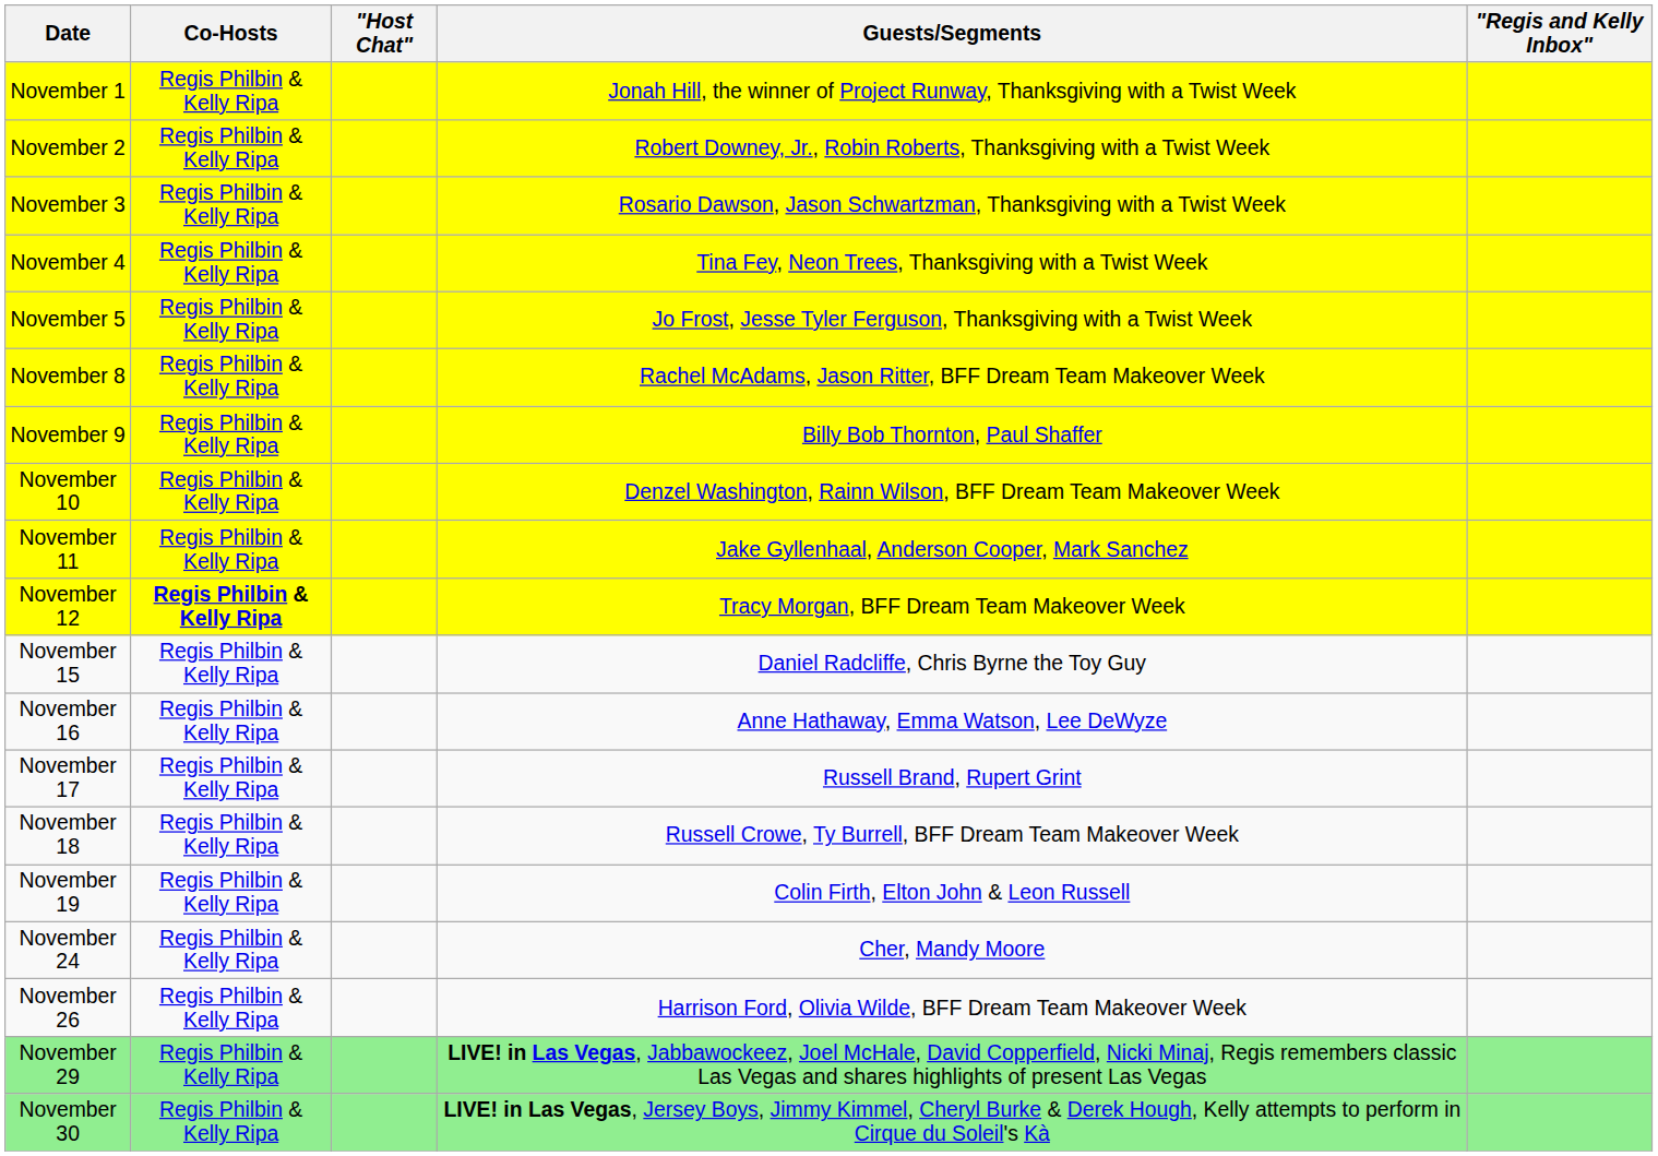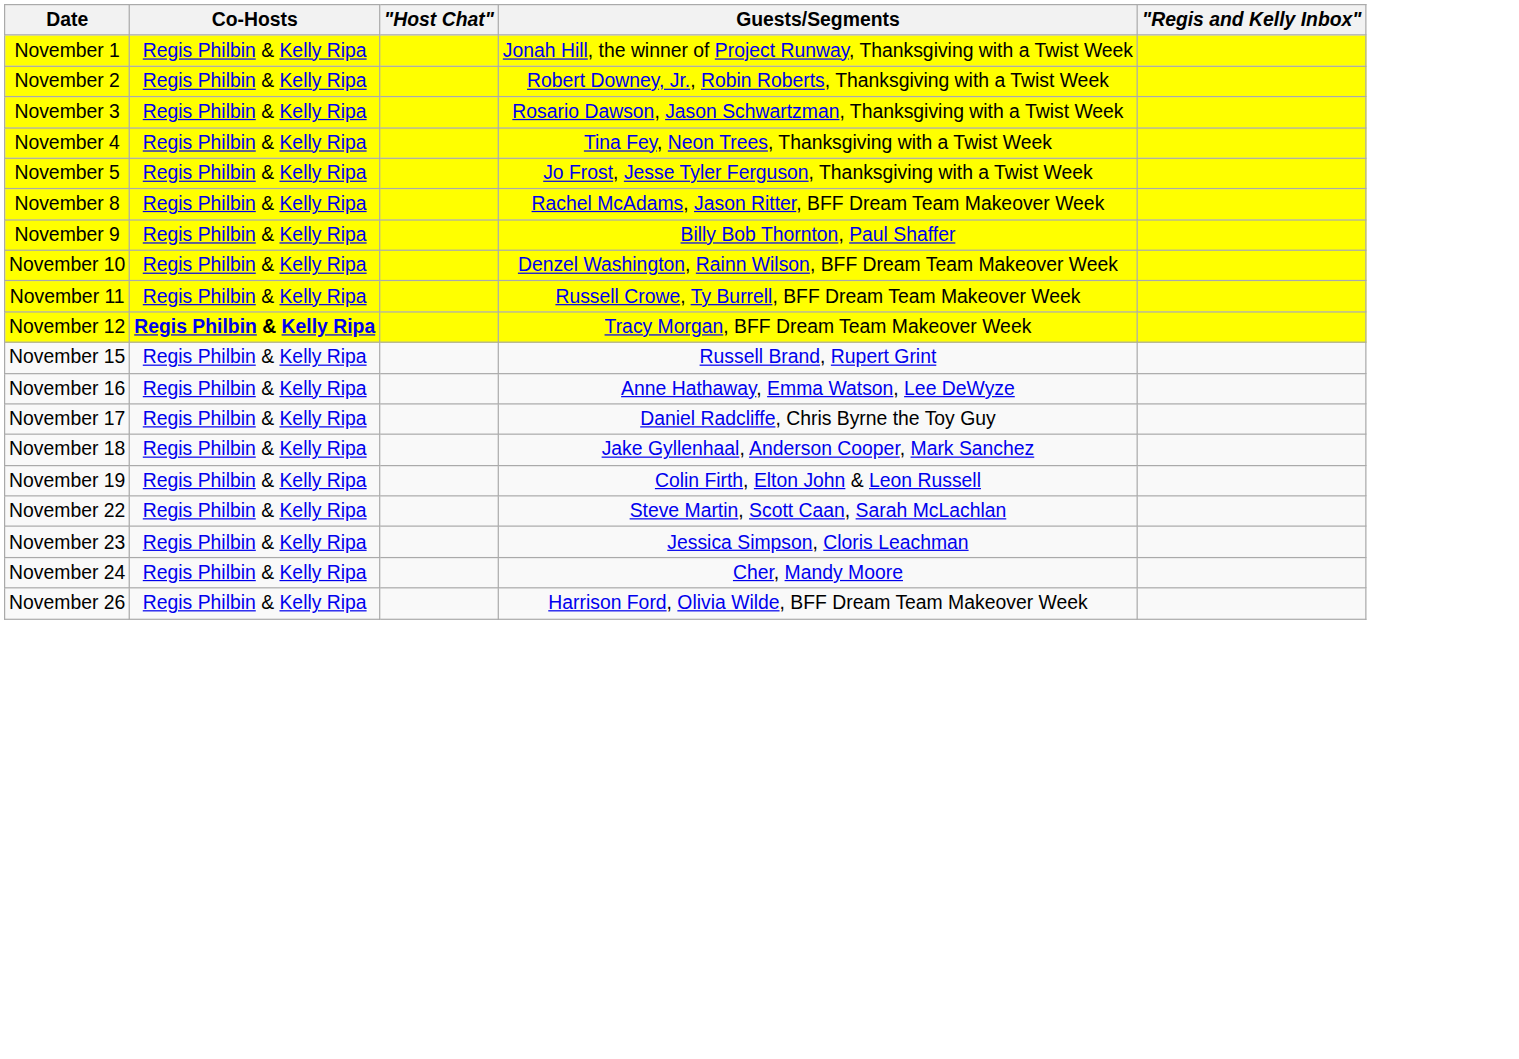November 11 | Guests/Segments: Jake Gyllenhaal, Anderson Cooper, Mark Sanchez -> Russell Crowe, Ty Burrell, BFF Dream Team Makeover Week
November 15 | Guests/Segments: Daniel Radcliffe, Chris Byrne the Toy Guy -> Russell Brand, Rupert Grint
November 17 | Guests/Segments: Russell Brand, Rupert Grint -> Daniel Radcliffe, Chris Byrne the Toy Guy
November 18 | Guests/Segments: Russell Crowe, Ty Burrell, BFF Dream Team Makeover Week -> Jake Gyllenhaal, Anderson Cooper, Mark Sanchez
+ row: November 22 | Regis Philbin & Kelly Ripa | Steve Martin, Scott Caan, Sarah McLachlan
+ row: November 23 | Regis Philbin & Kelly Ripa | Jessica Simpson, Cloris Leachman
- row: November 29 | Regis Philbin & Kelly Ripa | LIVE! in Las Vegas, Jabbawockeez, Joel McHale, David Copperfield, Nicki Minaj, Regis remembers classic Las Vegas and shares highlights of present Las Vegas
- row: November 30 | Regis Philbin & Kelly Ripa | LIVE! in Las Vegas, Jersey Boys, Jimmy Kimmel, Cheryl Burke & Derek Hough, Kelly attempts to perform in Cirque du Soleil's Kà
